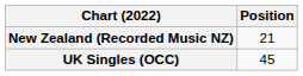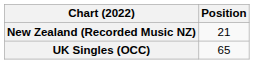UK Singles (OCC) | Position: 45 -> 65
